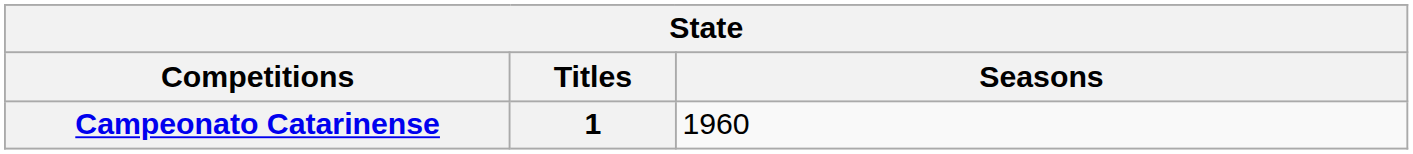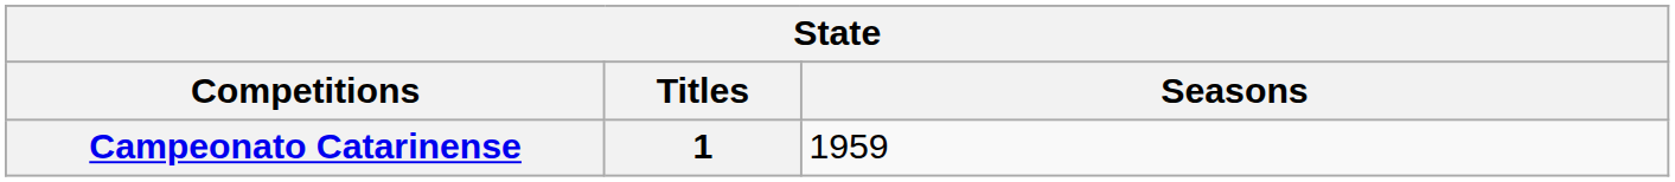Campeonato Catarinense | Seasons: 1960 -> 1959
